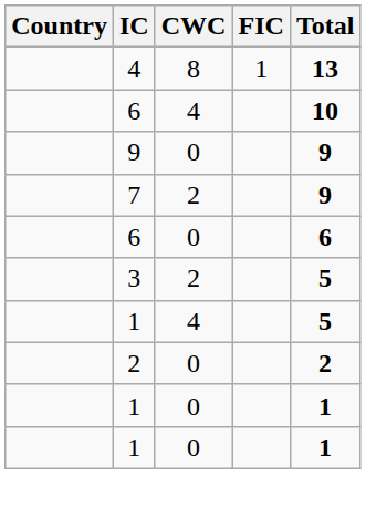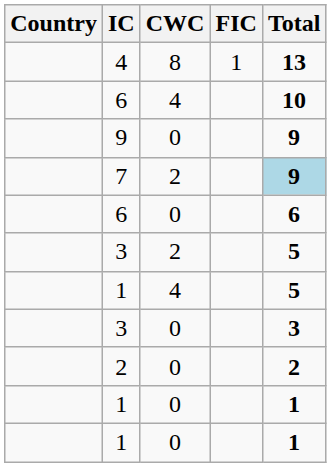7 | Total: no background -> lightblue background
+ row: 3 | 0 | 3
